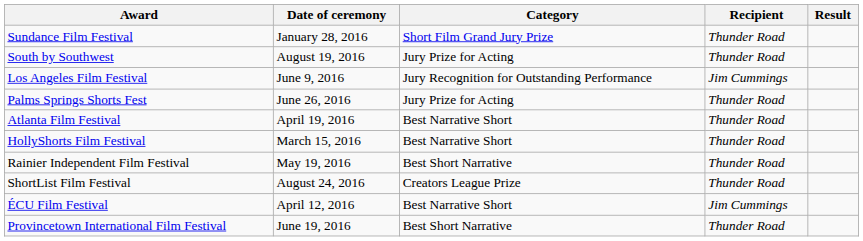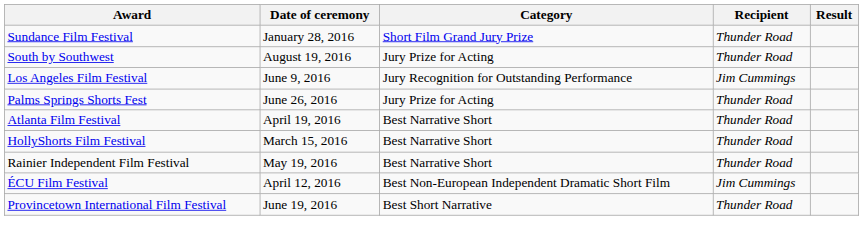Rainier Independent Film Festival | Category: Best Short Narrative -> Best Narrative Short
- row: ShortList Film Festival | August 24, 2016 | Creators League Prize | Thunder Road
ÉCU Film Festival | Category: Best Narrative Short -> Best Non-European Independent Dramatic Short Film
